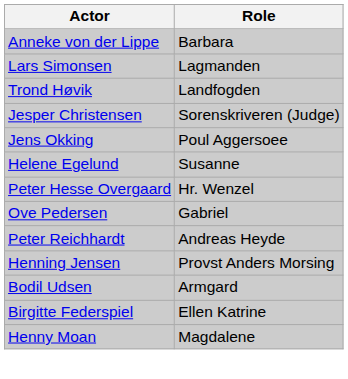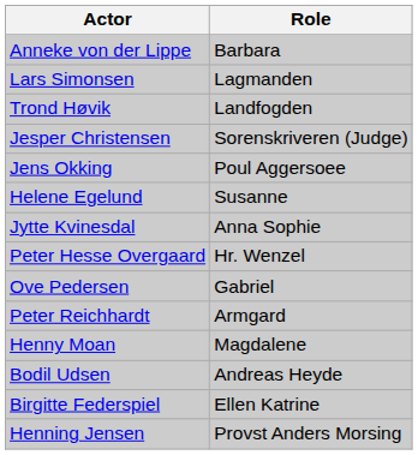+ row: Jytte Kvinesdal | Anna Sophie
Peter Reichhardt | Role: Andreas Heyde -> Armgard
rows swapped: Henning Jensen <-> Henny Moan
Bodil Udsen | Role: Armgard -> Andreas Heyde
